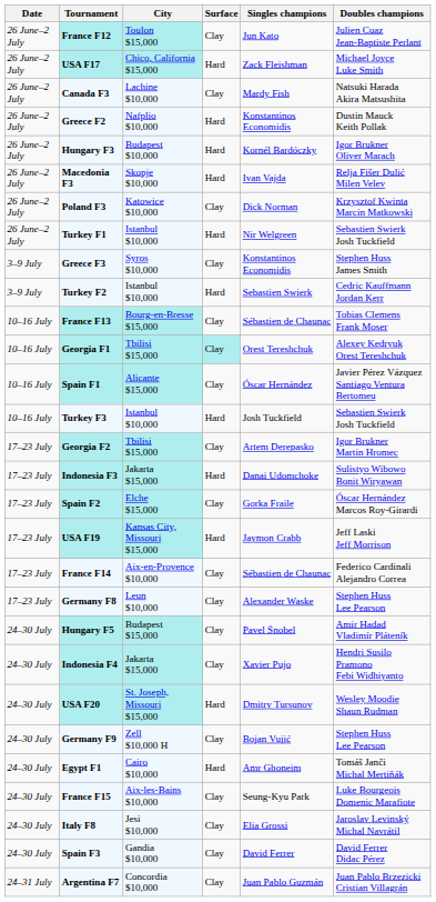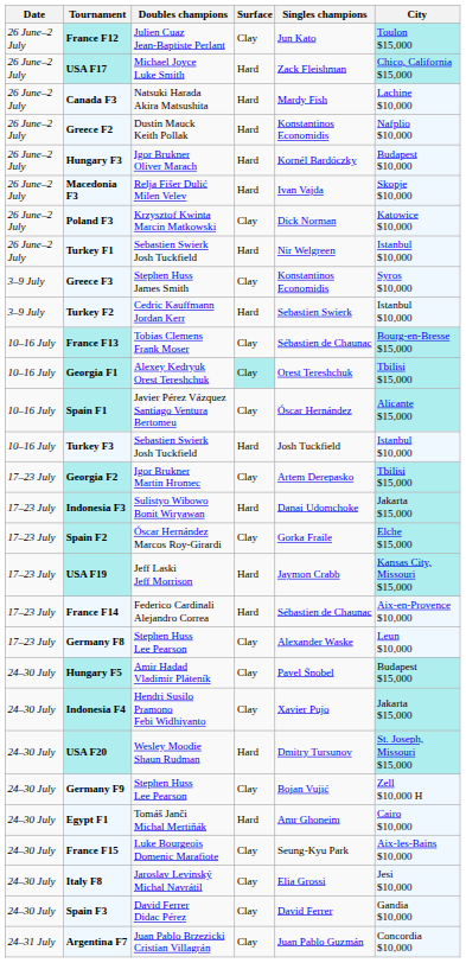columns swapped: City <-> Doubles champions
Canada F3 | Surface: Clay -> Hard
France F14 | Surface: Clay -> Hard
